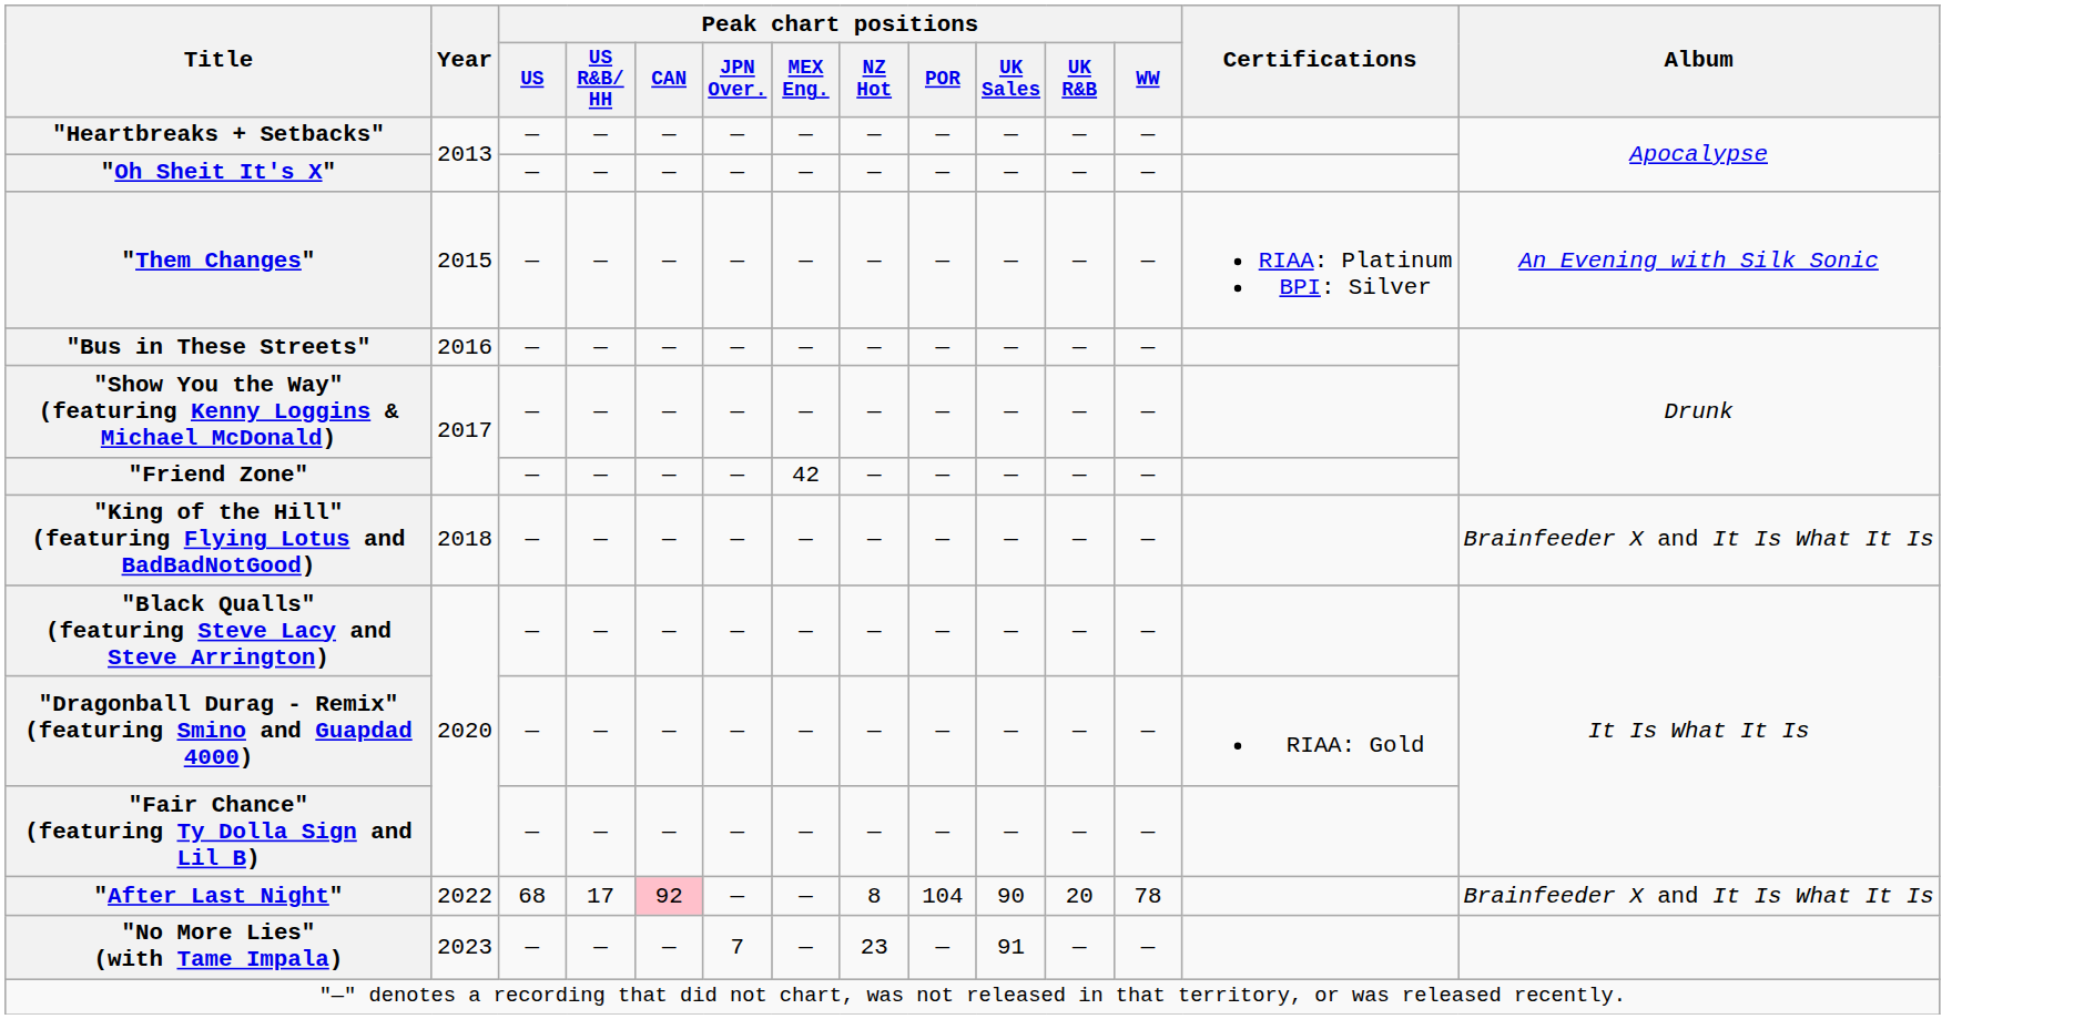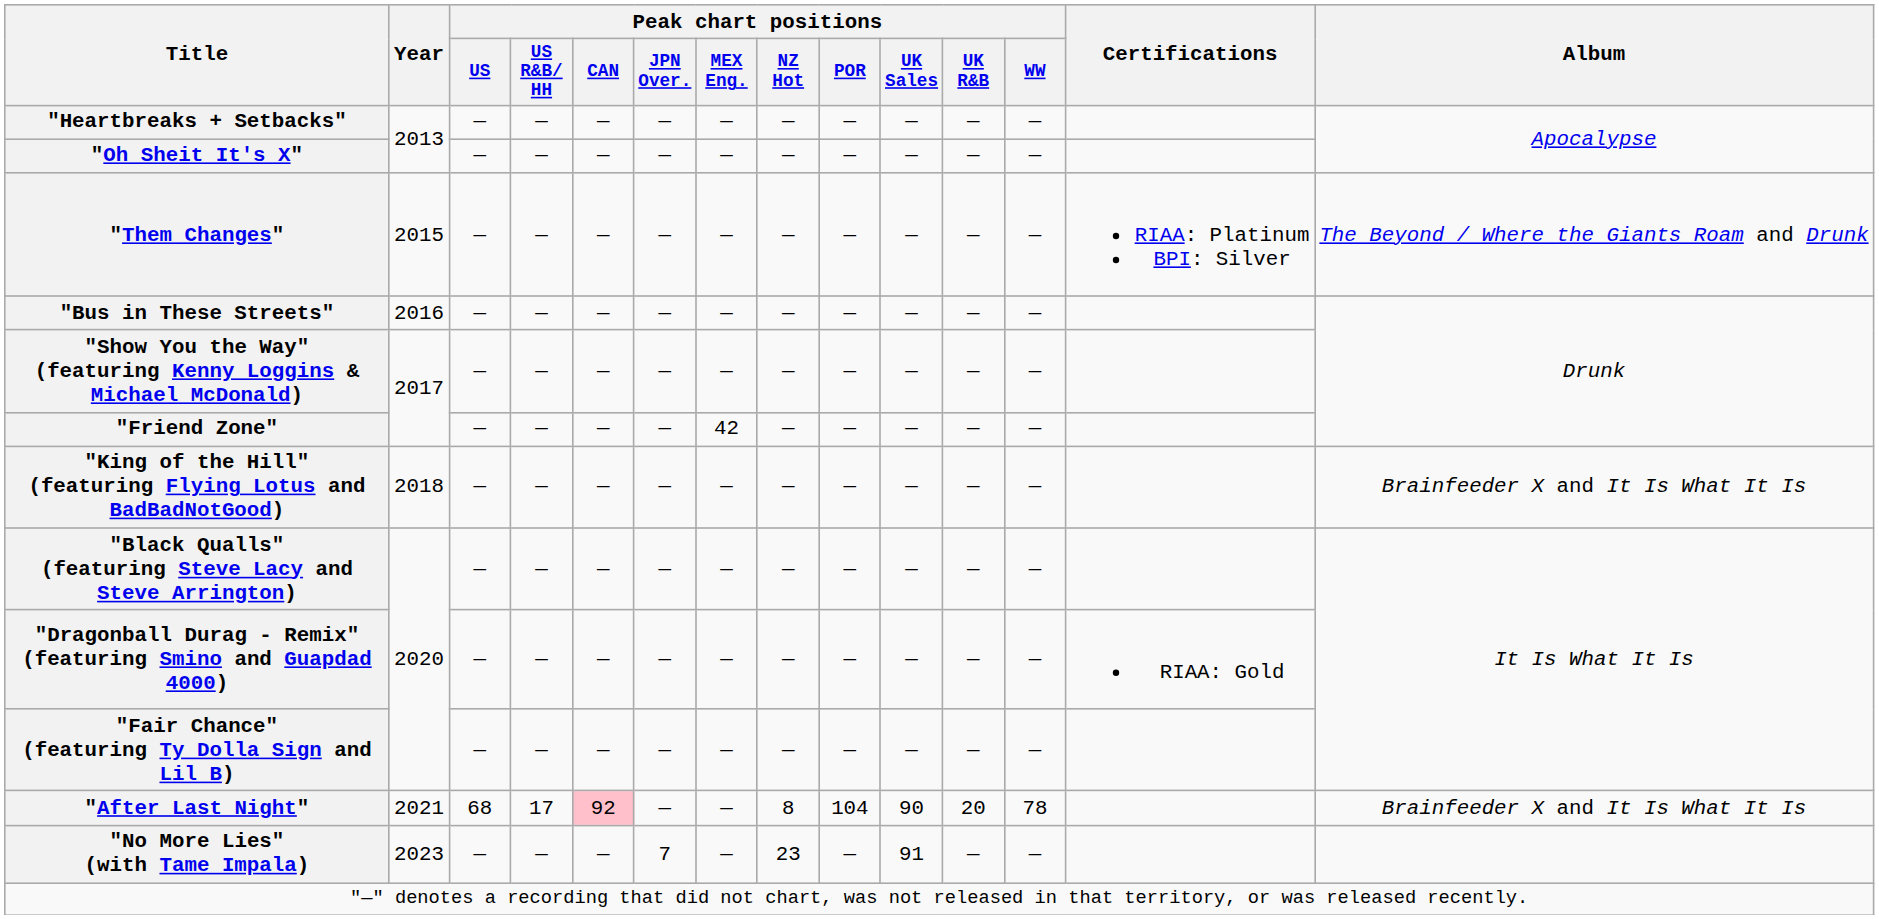"Them Changes" | Album: An Evening with Silk Sonic -> The Beyond / Where the Giants Roam and Drunk
"After Last Night" | Year: 2022 -> 2021
